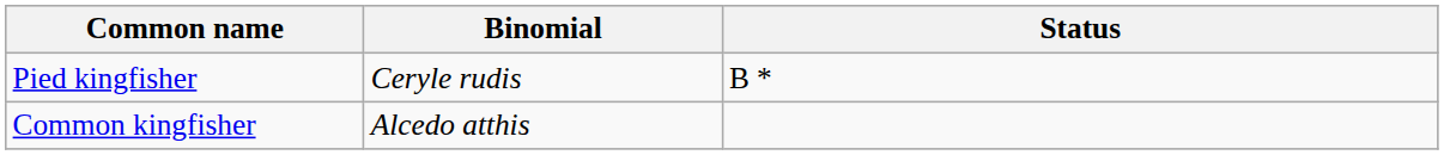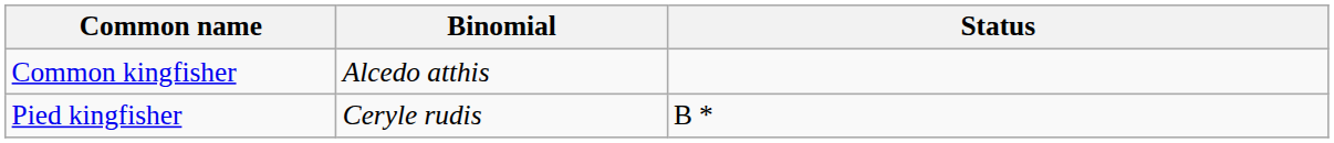rows swapped: Common kingfisher <-> Pied kingfisher
